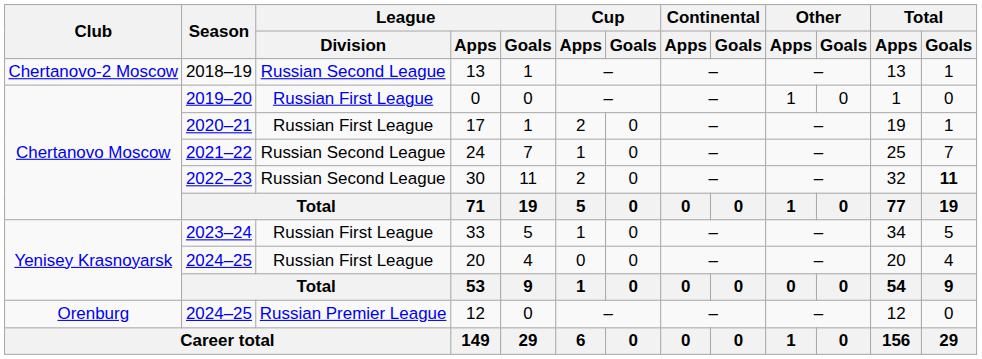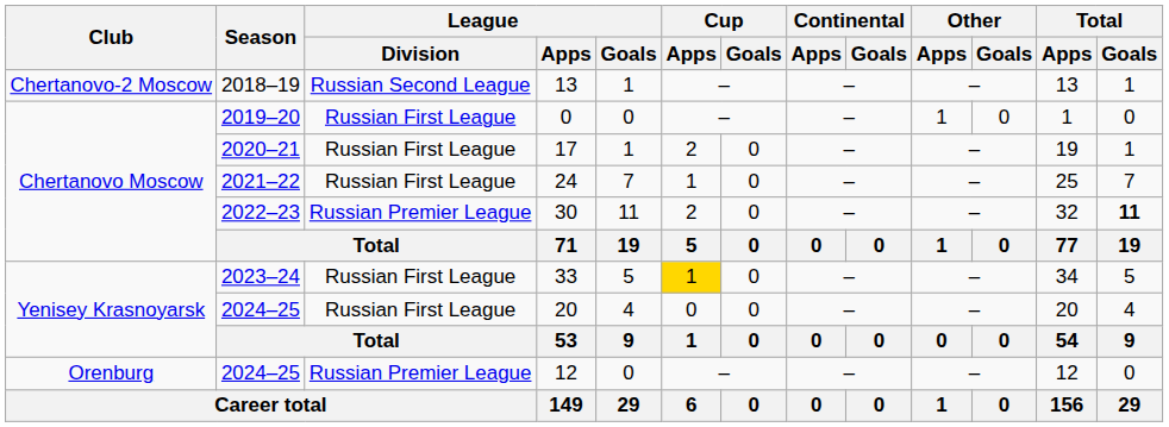24 | League / Division: Russian Second League -> Russian First League
30 | League / Division: Russian Second League -> Russian Premier League
33 | Cup / Apps: no background -> gold background
